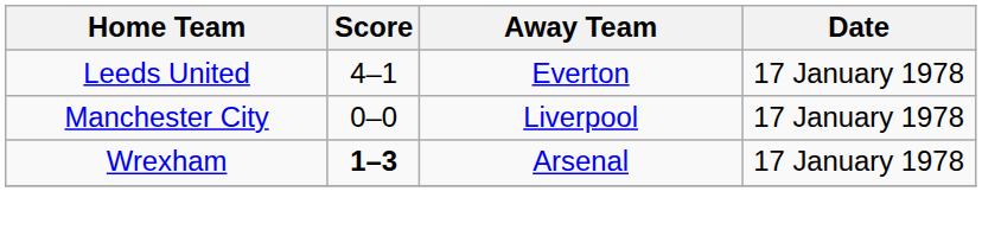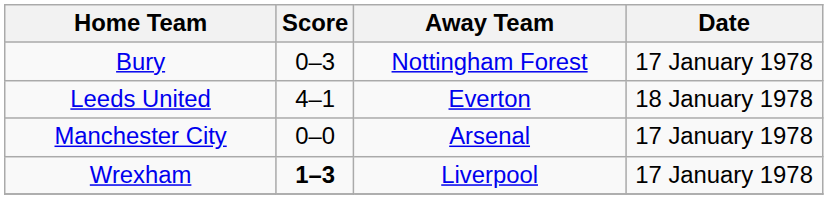+ row: Bury | 0–3 | Nottingham Forest | 17 January 1978
Leeds United | Date: 17 January 1978 -> 18 January 1978
Manchester City | Away Team: Liverpool -> Arsenal
Wrexham | Away Team: Arsenal -> Liverpool
